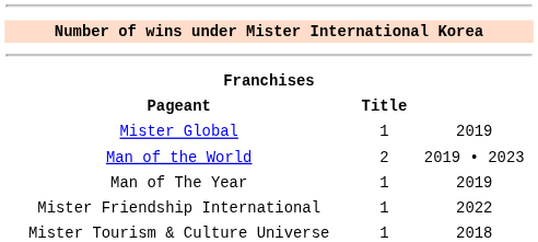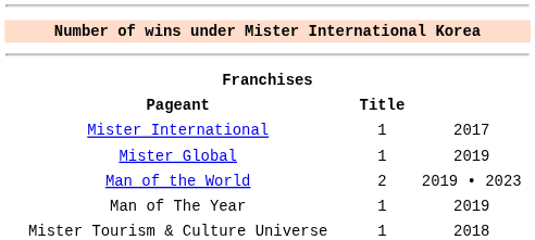+ row: Mister International | 1 | 2017
- row: Mister Friendship International | 1 | 2022
